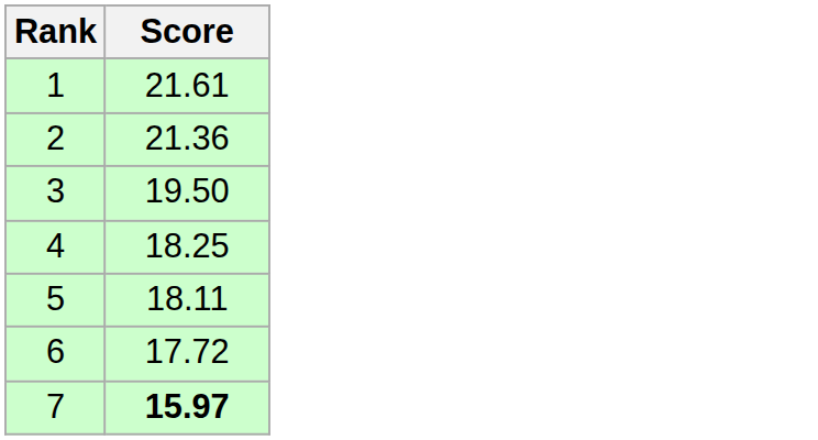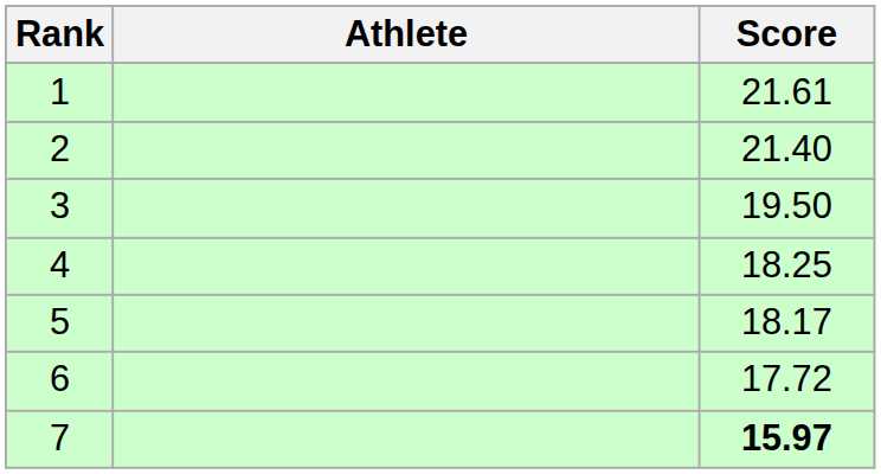+ column: Athlete
2 | Score: 21.36 -> 21.40
5 | Score: 18.11 -> 18.17
